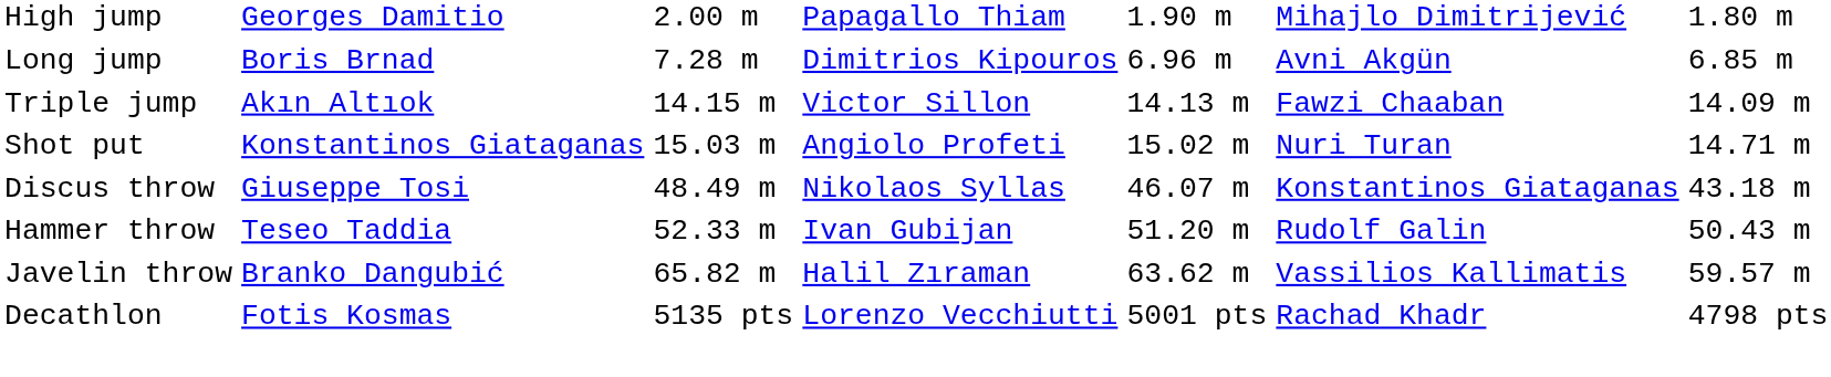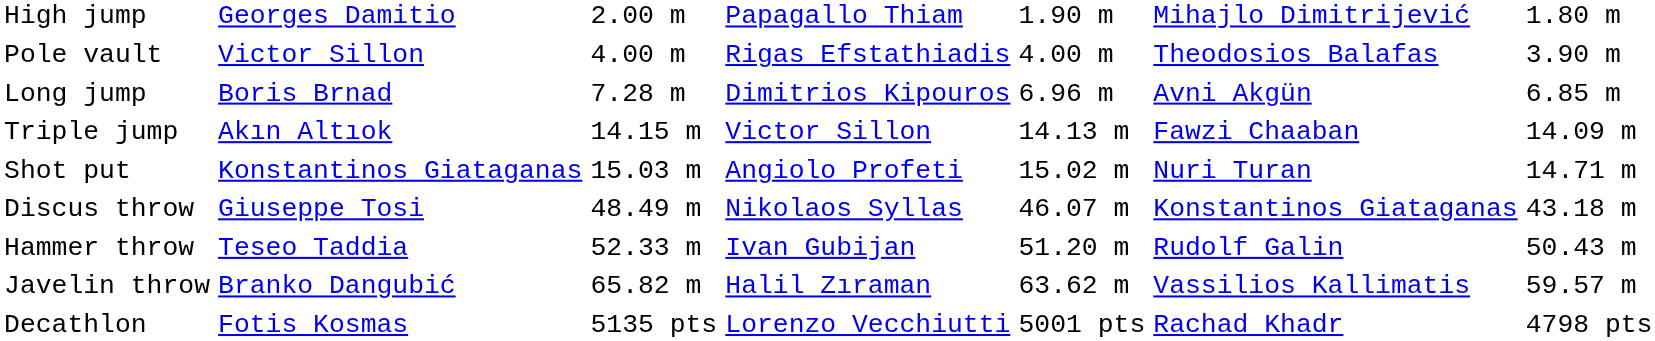+ row: Pole vault | Victor Sillon | 4.00 m | Rigas Efstathiadis | 4.00 m | Theodosios Balafas | 3.90 m
